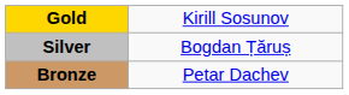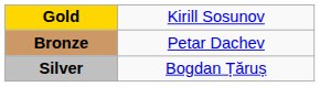rows swapped: Silver <-> Bronze
